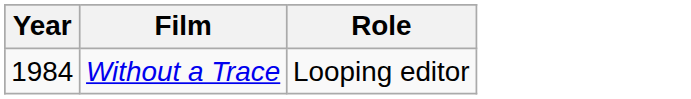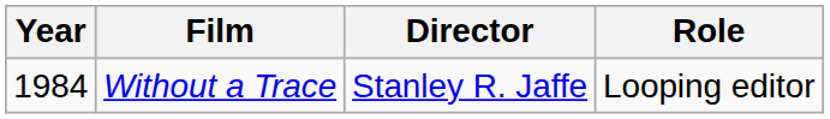+ column: Director | Stanley R. Jaffe
